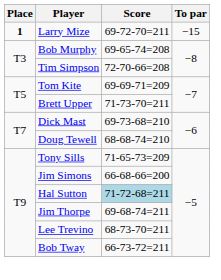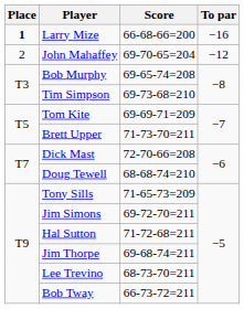Larry Mize | Score: 69-72-70=211 -> 66-68-66=200
Larry Mize | To par: −15 -> −16
+ row: 2 | John Mahaffey | 69-70-65=204 | −12
Tim Simpson | Score: 72-70-66=208 -> 69-73-68=210
Dick Mast | Score: 69-73-68=210 -> 72-70-66=208
Jim Simons | Score: 66-68-66=200 -> 69-72-70=211
Hal Sutton | Score: lightblue background -> no background
